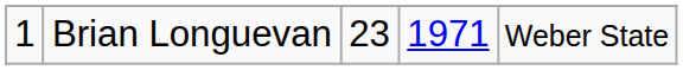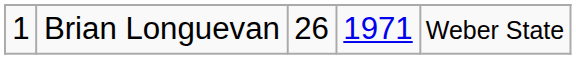Brian Longuevan | column 3: 23 -> 26
